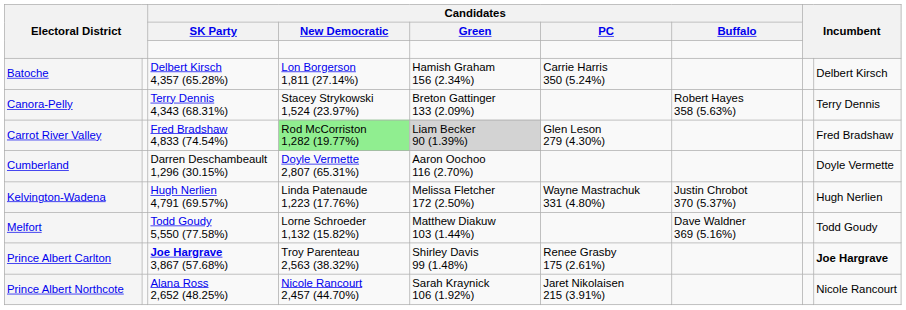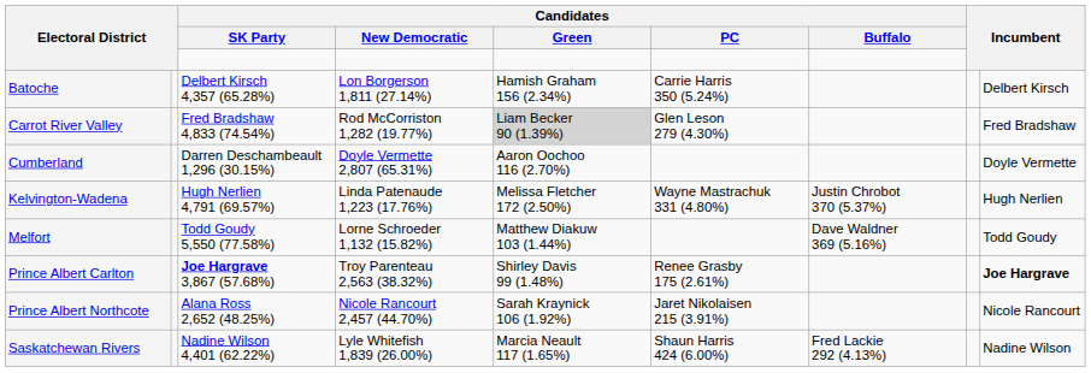- row: Canora-Pelly | Terry Dennis 4,343 (68.31%) | Stacey Strykowski 1,524 (23.97%) | Breton Gattinger 133 (2.09%) | Robert Hayes 358 (5.63%) | Terry Dennis
Carrot River Valley | Candidates / New Democratic: lightgreen background -> no background
+ row: Saskatchewan Rivers | Nadine Wilson 4,401 (62.22%) | Lyle Whitefish 1,839 (26.00%) | Marcia Neault 117 (1.65%) | Shaun Harris 424 (6.00%) | Fred Lackie 292 (4.13%) | Nadine Wilson
